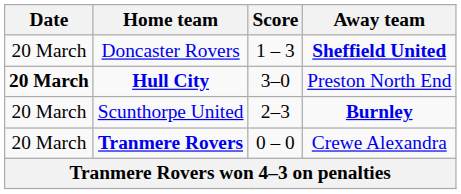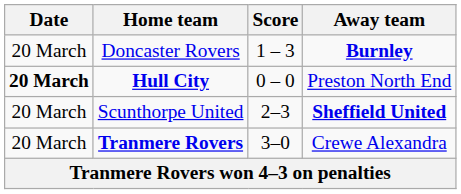Doncaster Rovers | Away team: Sheffield United -> Burnley
Hull City | Score: 3–0 -> 0 – 0
Scunthorpe United | Away team: Burnley -> Sheffield United
Tranmere Rovers | Score: 0 – 0 -> 3–0
